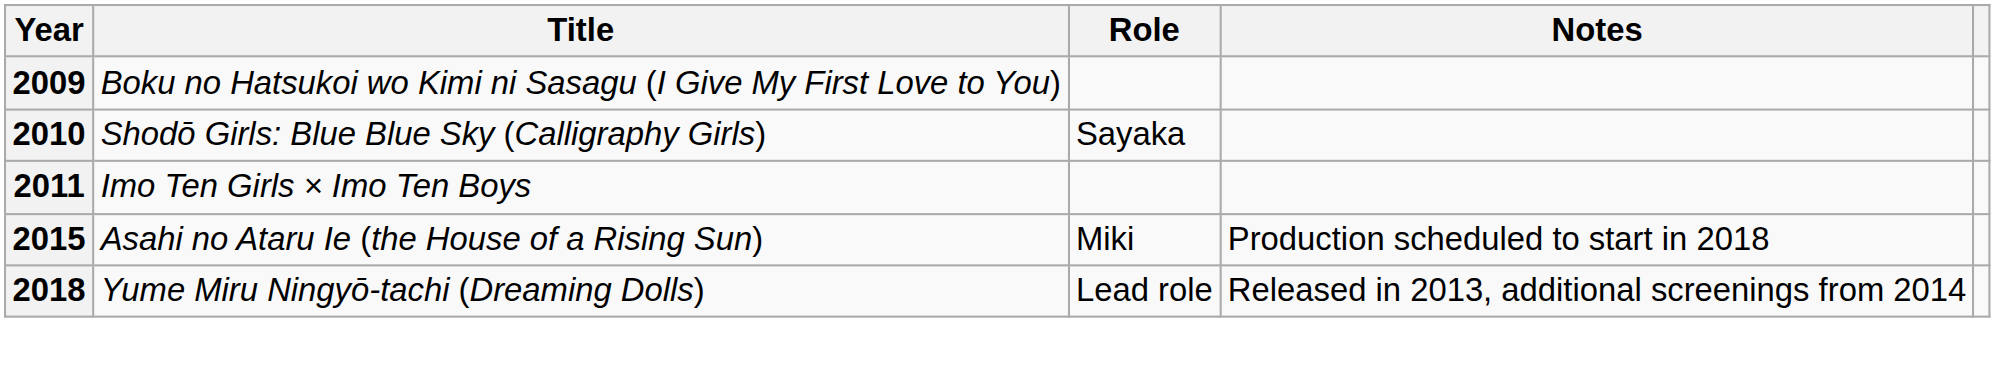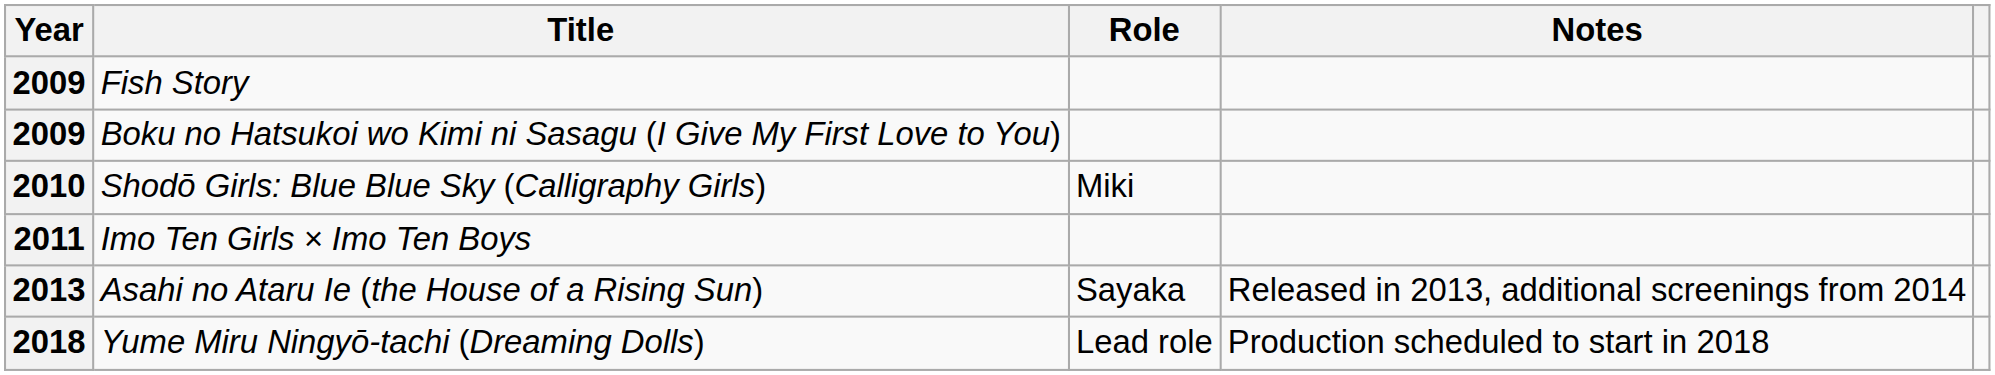+ row: 2009 | Fish Story
Shodō Girls: Blue Blue Sky (Calligraphy Girls) | Role: Sayaka -> Miki
Asahi no Ataru Ie (the House of a Rising Sun) | Year: 2015 -> 2013
Asahi no Ataru Ie (the House of a Rising Sun) | Role: Miki -> Sayaka
Asahi no Ataru Ie (the House of a Rising Sun) | Notes: Production scheduled to start in 2018 -> Released in 2013, additional screenings from 2014
Yume Miru Ningyō-tachi (Dreaming Dolls) | Notes: Released in 2013, additional screenings from 2014 -> Production scheduled to start in 2018
